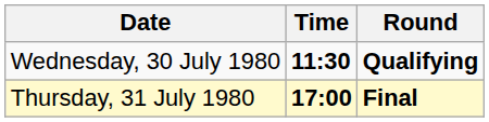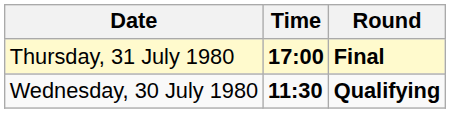rows swapped: Wednesday, 30 July 1980 <-> Thursday, 31 July 1980
